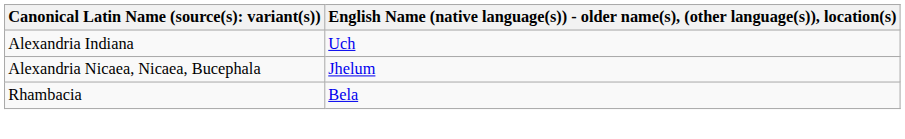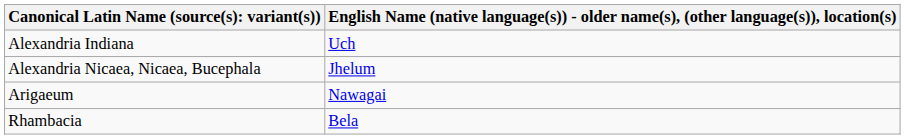+ row: Arigaeum | Nawagai
